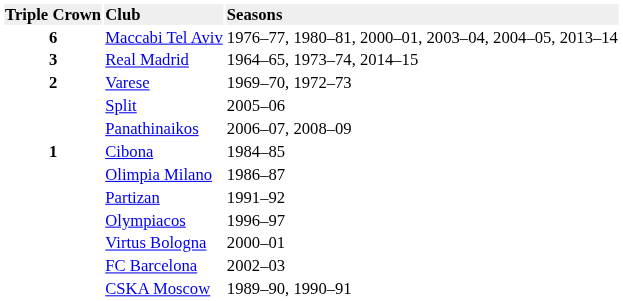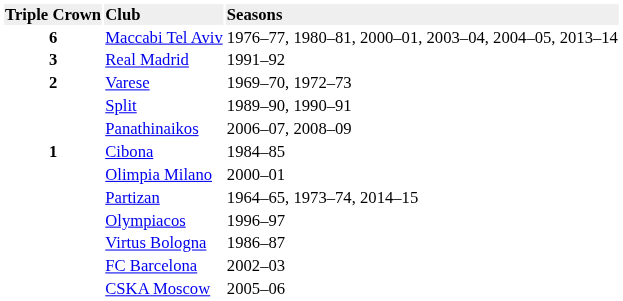Real Madrid | column 3: 1964–65, 1973–74, 2014–15 -> 1991–92
Split | column 3: 2005–06 -> 1989–90, 1990–91
Olimpia Milano | column 3: 1986–87 -> 2000–01
Partizan | column 3: 1991–92 -> 1964–65, 1973–74, 2014–15
Virtus Bologna | column 3: 2000–01 -> 1986–87
CSKA Moscow | column 3: 1989–90, 1990–91 -> 2005–06
